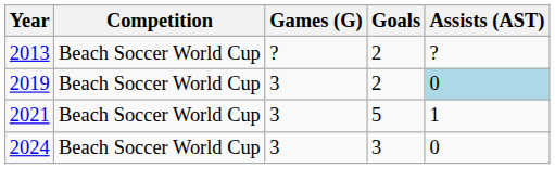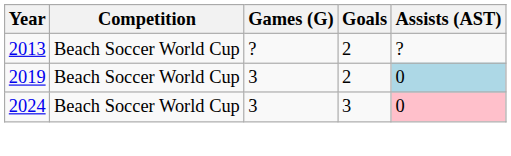- row: 2021 | Beach Soccer World Cup | 3 | 5 | 1
2024 | Assists (AST): no background -> pink background
